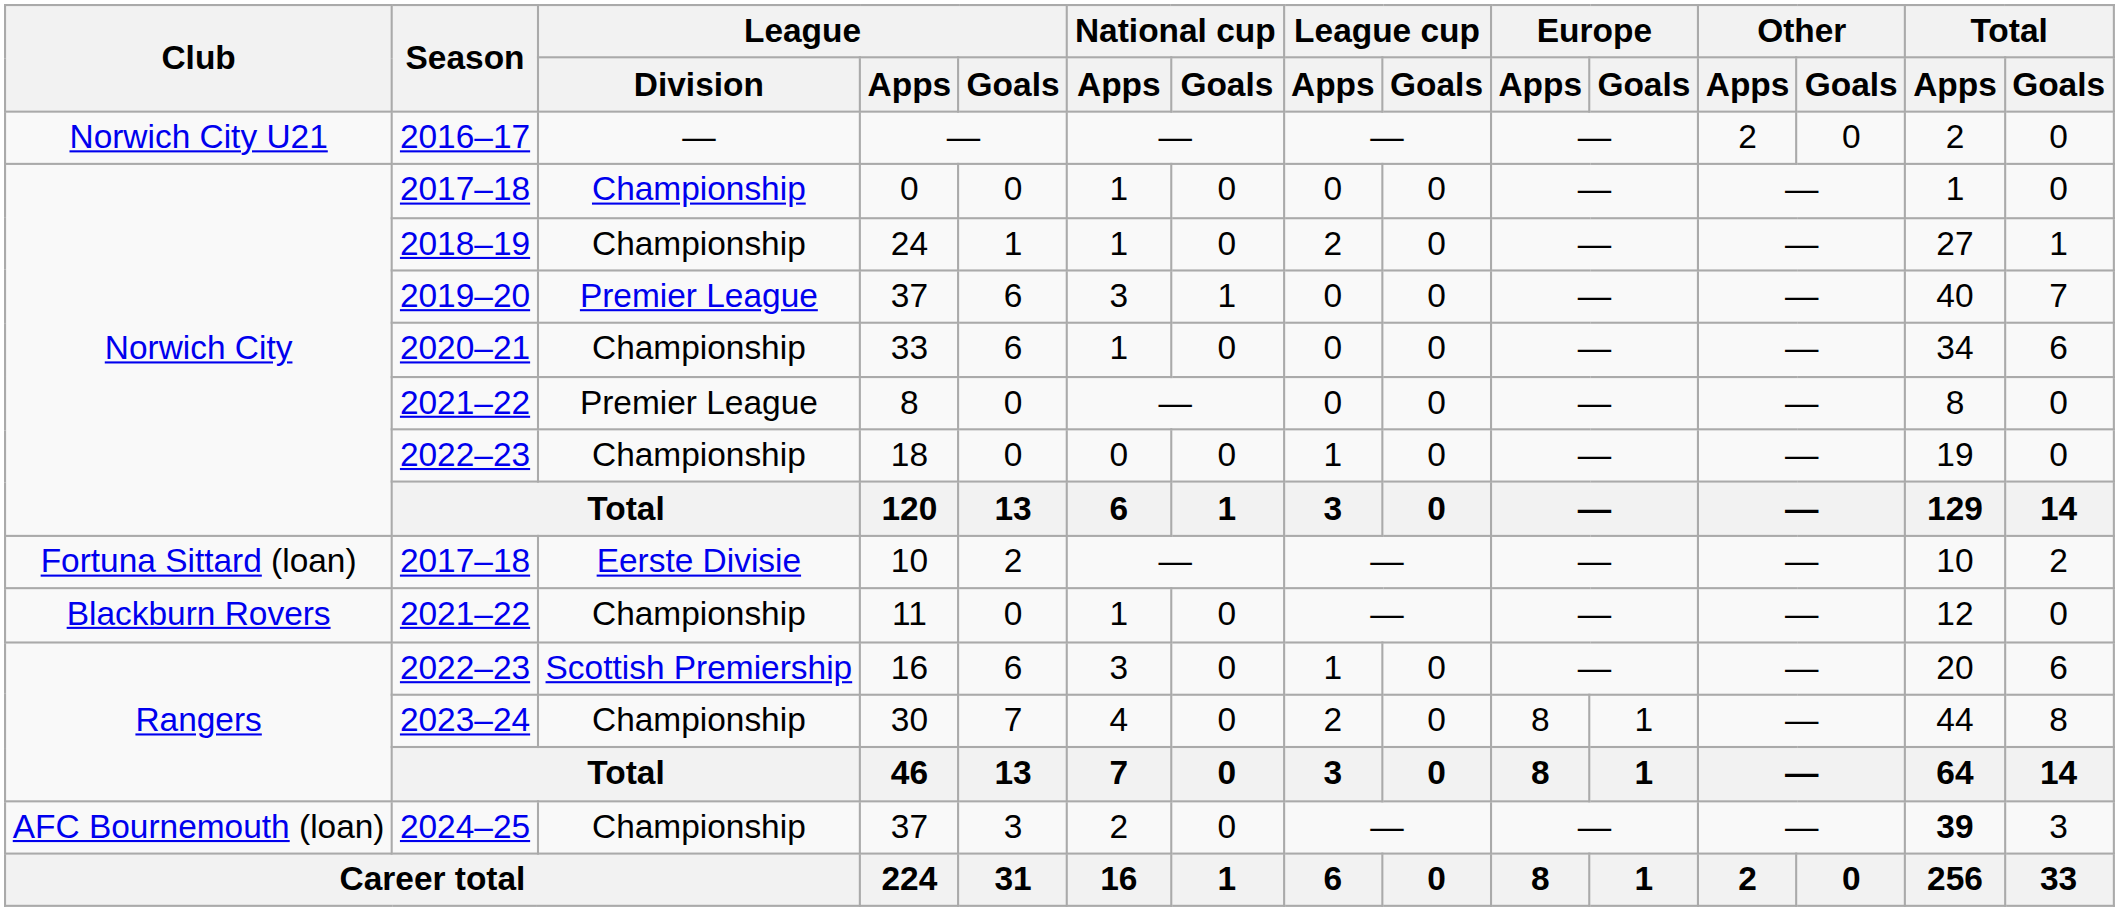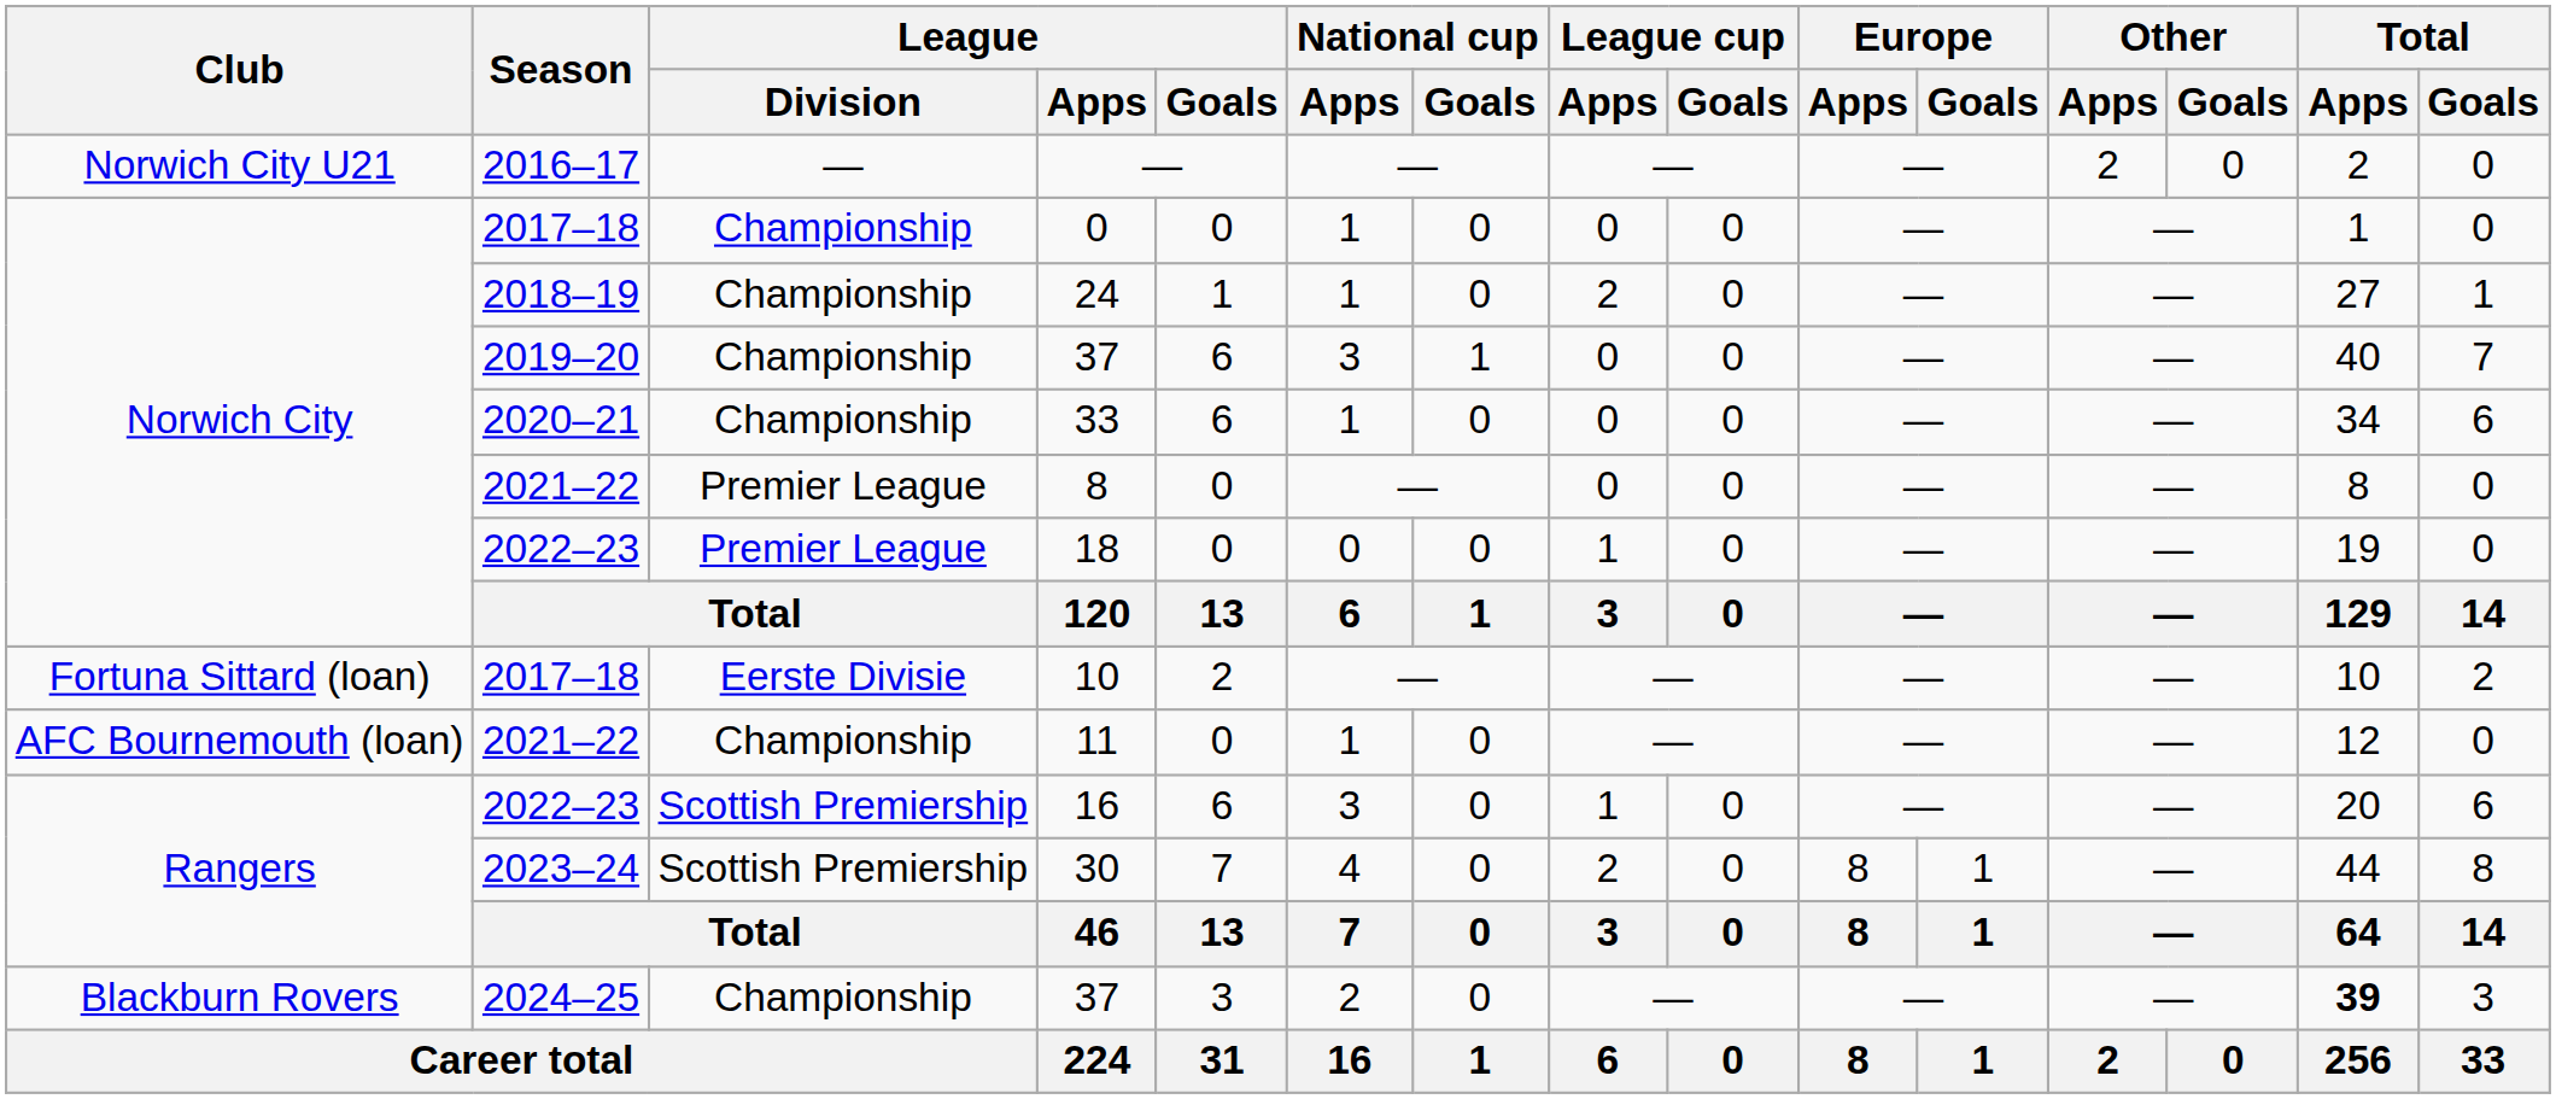2019–20 / 37 | League / Division: Premier League -> Championship
18 | League / Division: Championship -> Premier League
11 | Club: Blackburn Rovers -> AFC Bournemouth (loan)
30 | League / Division: Championship -> Scottish Premiership
2024–25 / 37 | Club: AFC Bournemouth (loan) -> Blackburn Rovers
